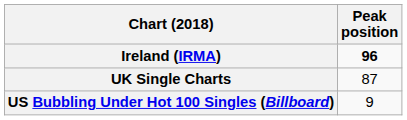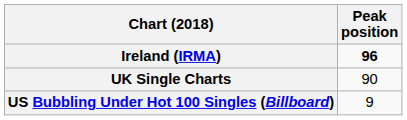UK Single Charts | Peak position: 87 -> 90
